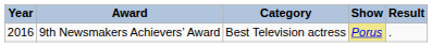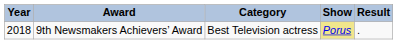9th Newsmakers Achievers’ Award | Year: 2016 -> 2018
